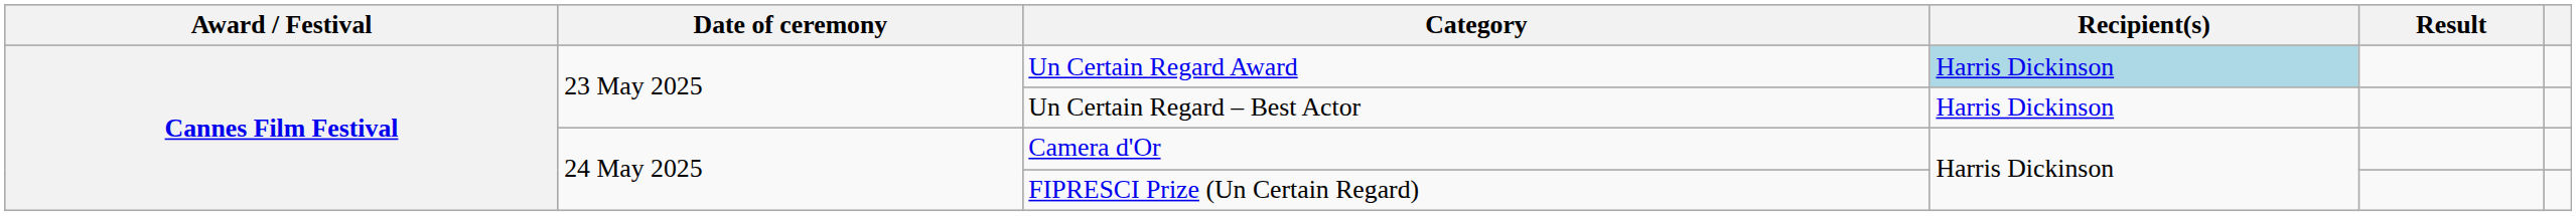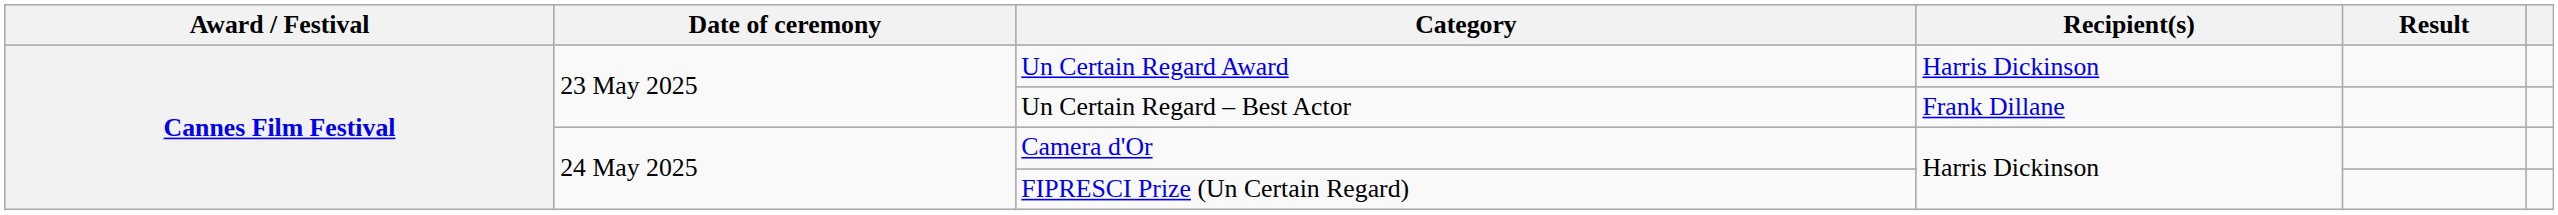Un Certain Regard Award | Recipient(s): lightblue background -> no background
Un Certain Regard – Best Actor | Recipient(s): Harris Dickinson -> Frank Dillane
